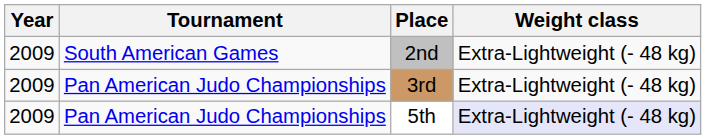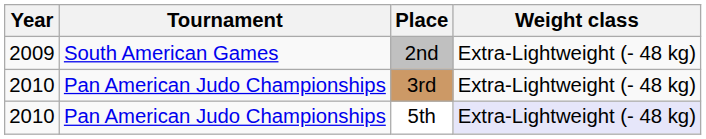3rd | Year: 2009 -> 2010
5th | Year: 2009 -> 2010
